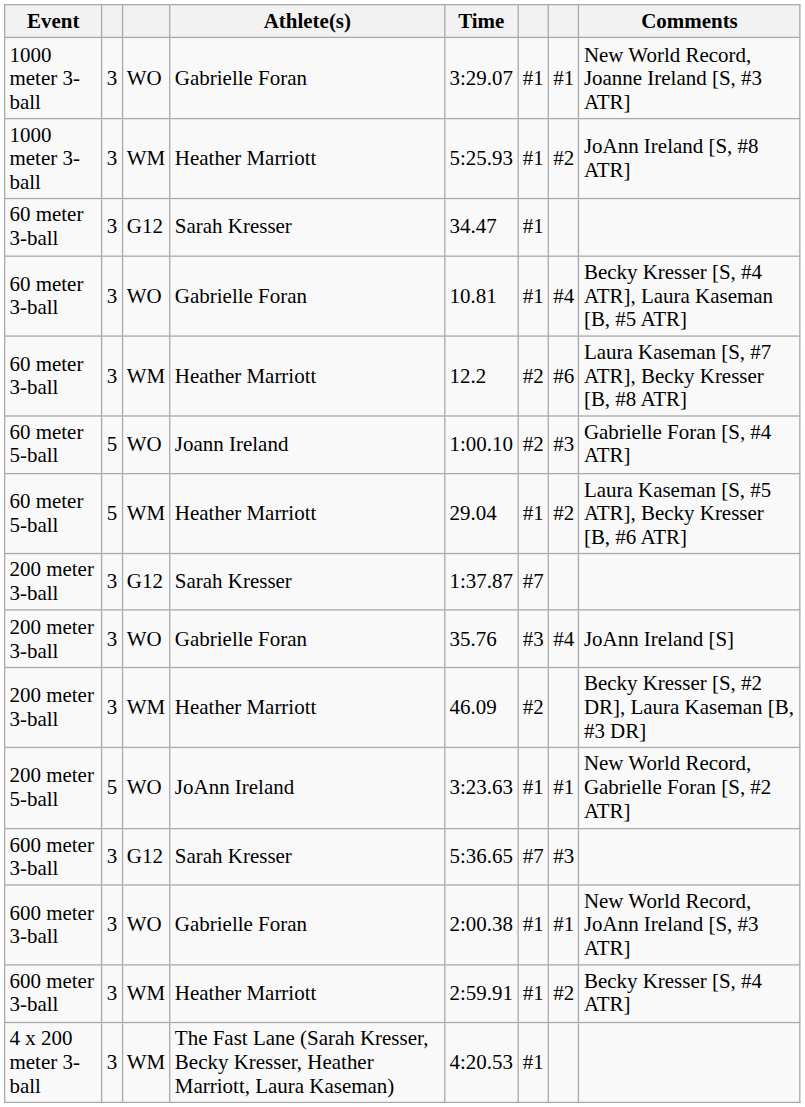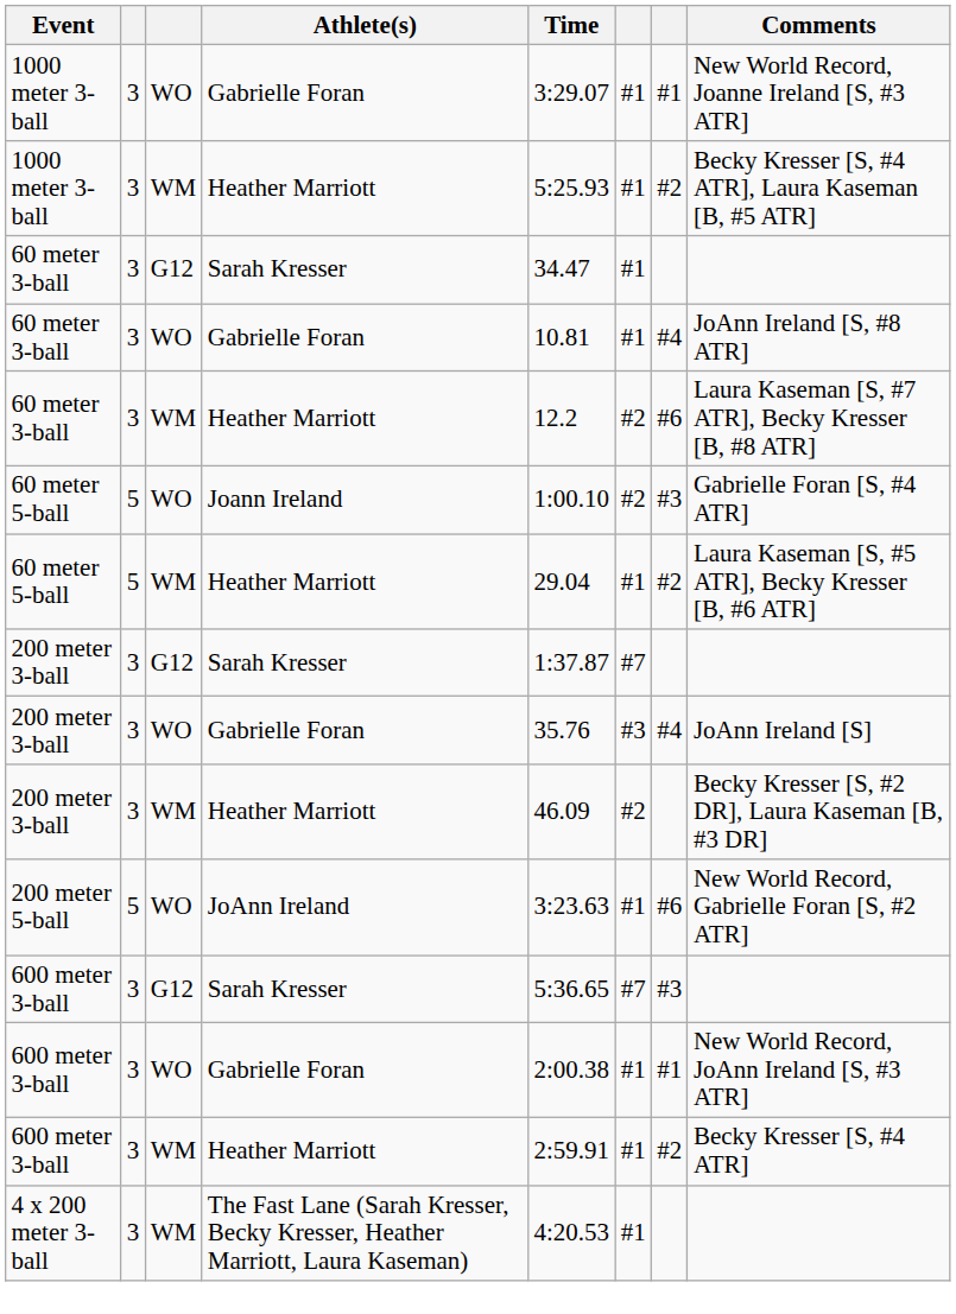1000 meter 3-ball / Heather Marriott | Comments: JoAnn Ireland [S, #8 ATR] -> Becky Kresser [S, #4 ATR], Laura Kaseman [B, #5 ATR]
60 meter 3-ball / Gabrielle Foran | Comments: Becky Kresser [S, #4 ATR], Laura Kaseman [B, #5 ATR] -> JoAnn Ireland [S, #8 ATR]
200 meter 5-ball | column 7: #1 -> #6
